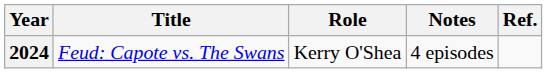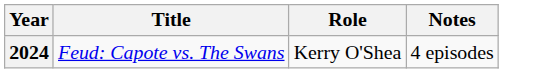- column: Ref.
